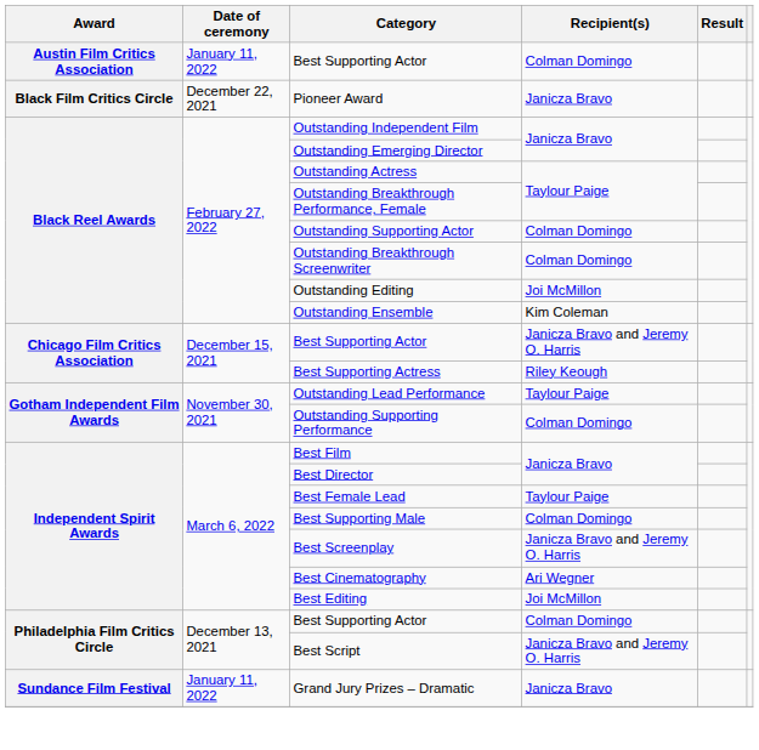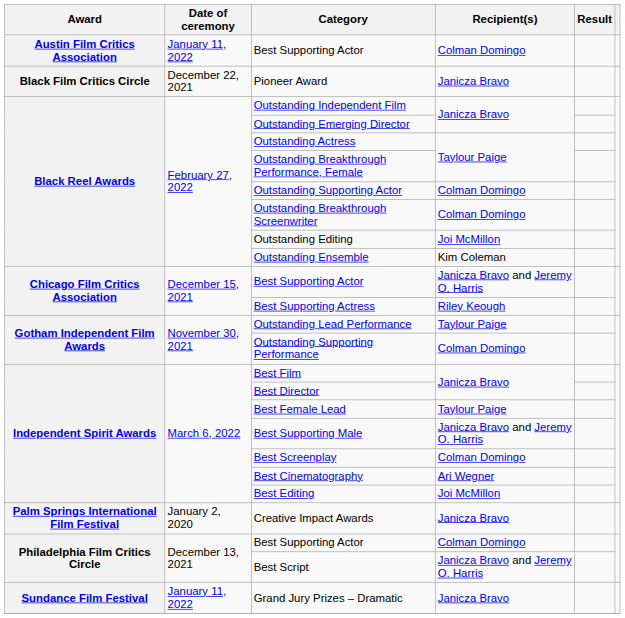Best Supporting Male | Recipient(s): Colman Domingo -> Janicza Bravo and Jeremy O. Harris
Best Screenplay | Recipient(s): Janicza Bravo and Jeremy O. Harris -> Colman Domingo
+ row: Palm Springs International Film Festival | January 2, 2020 | Creative Impact Awards | Janicza Bravo
